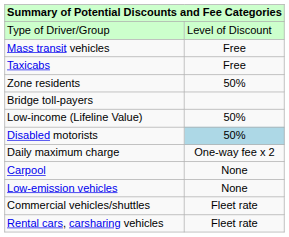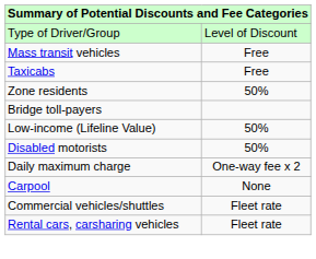Disabled motorists | column 2: lightblue background -> no background
- row: Low-emission vehicles | None
